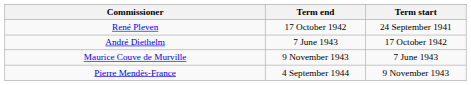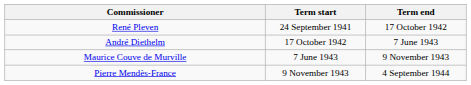columns swapped: Term start <-> Term end
